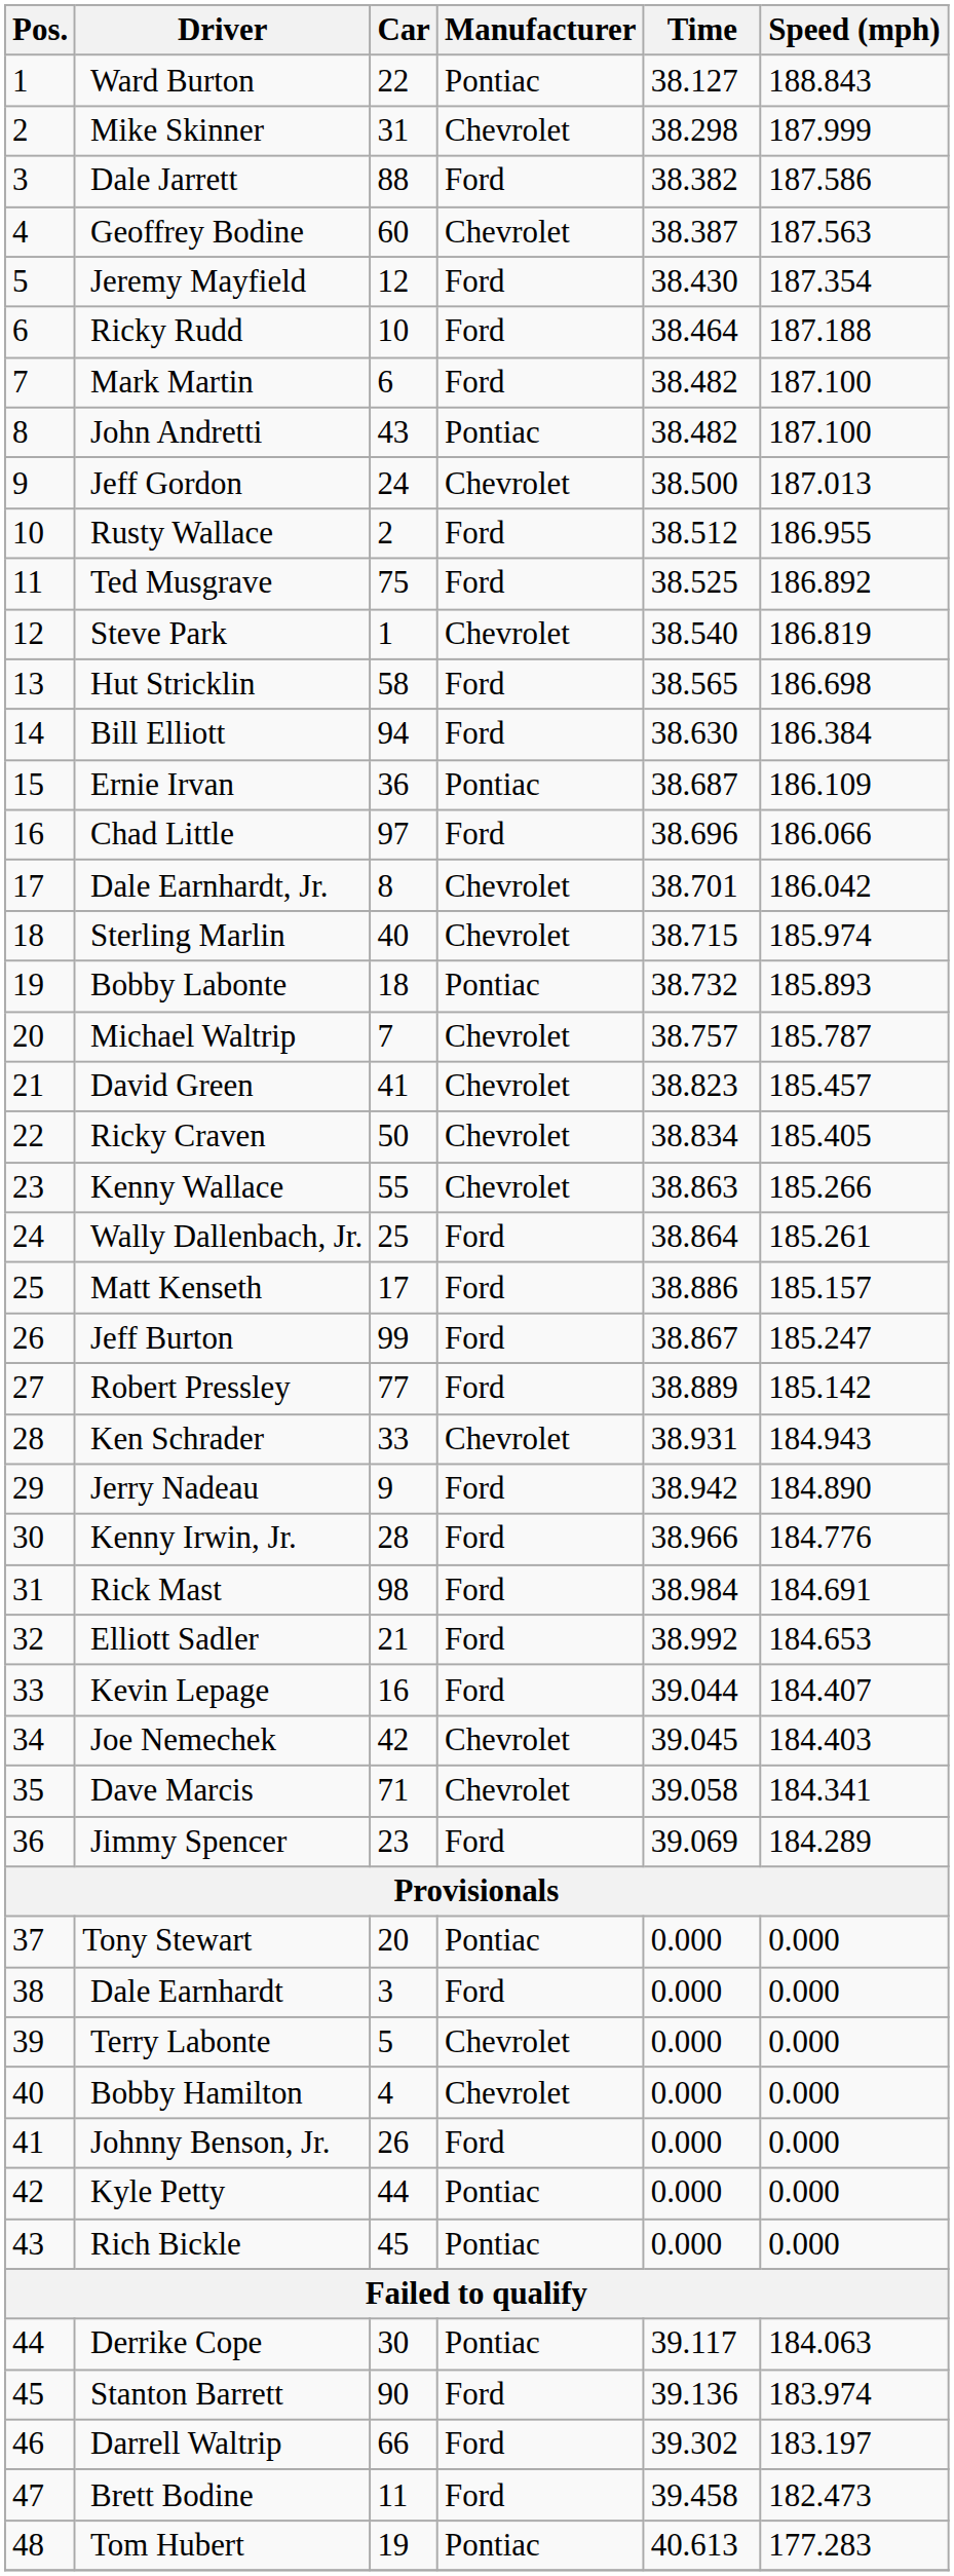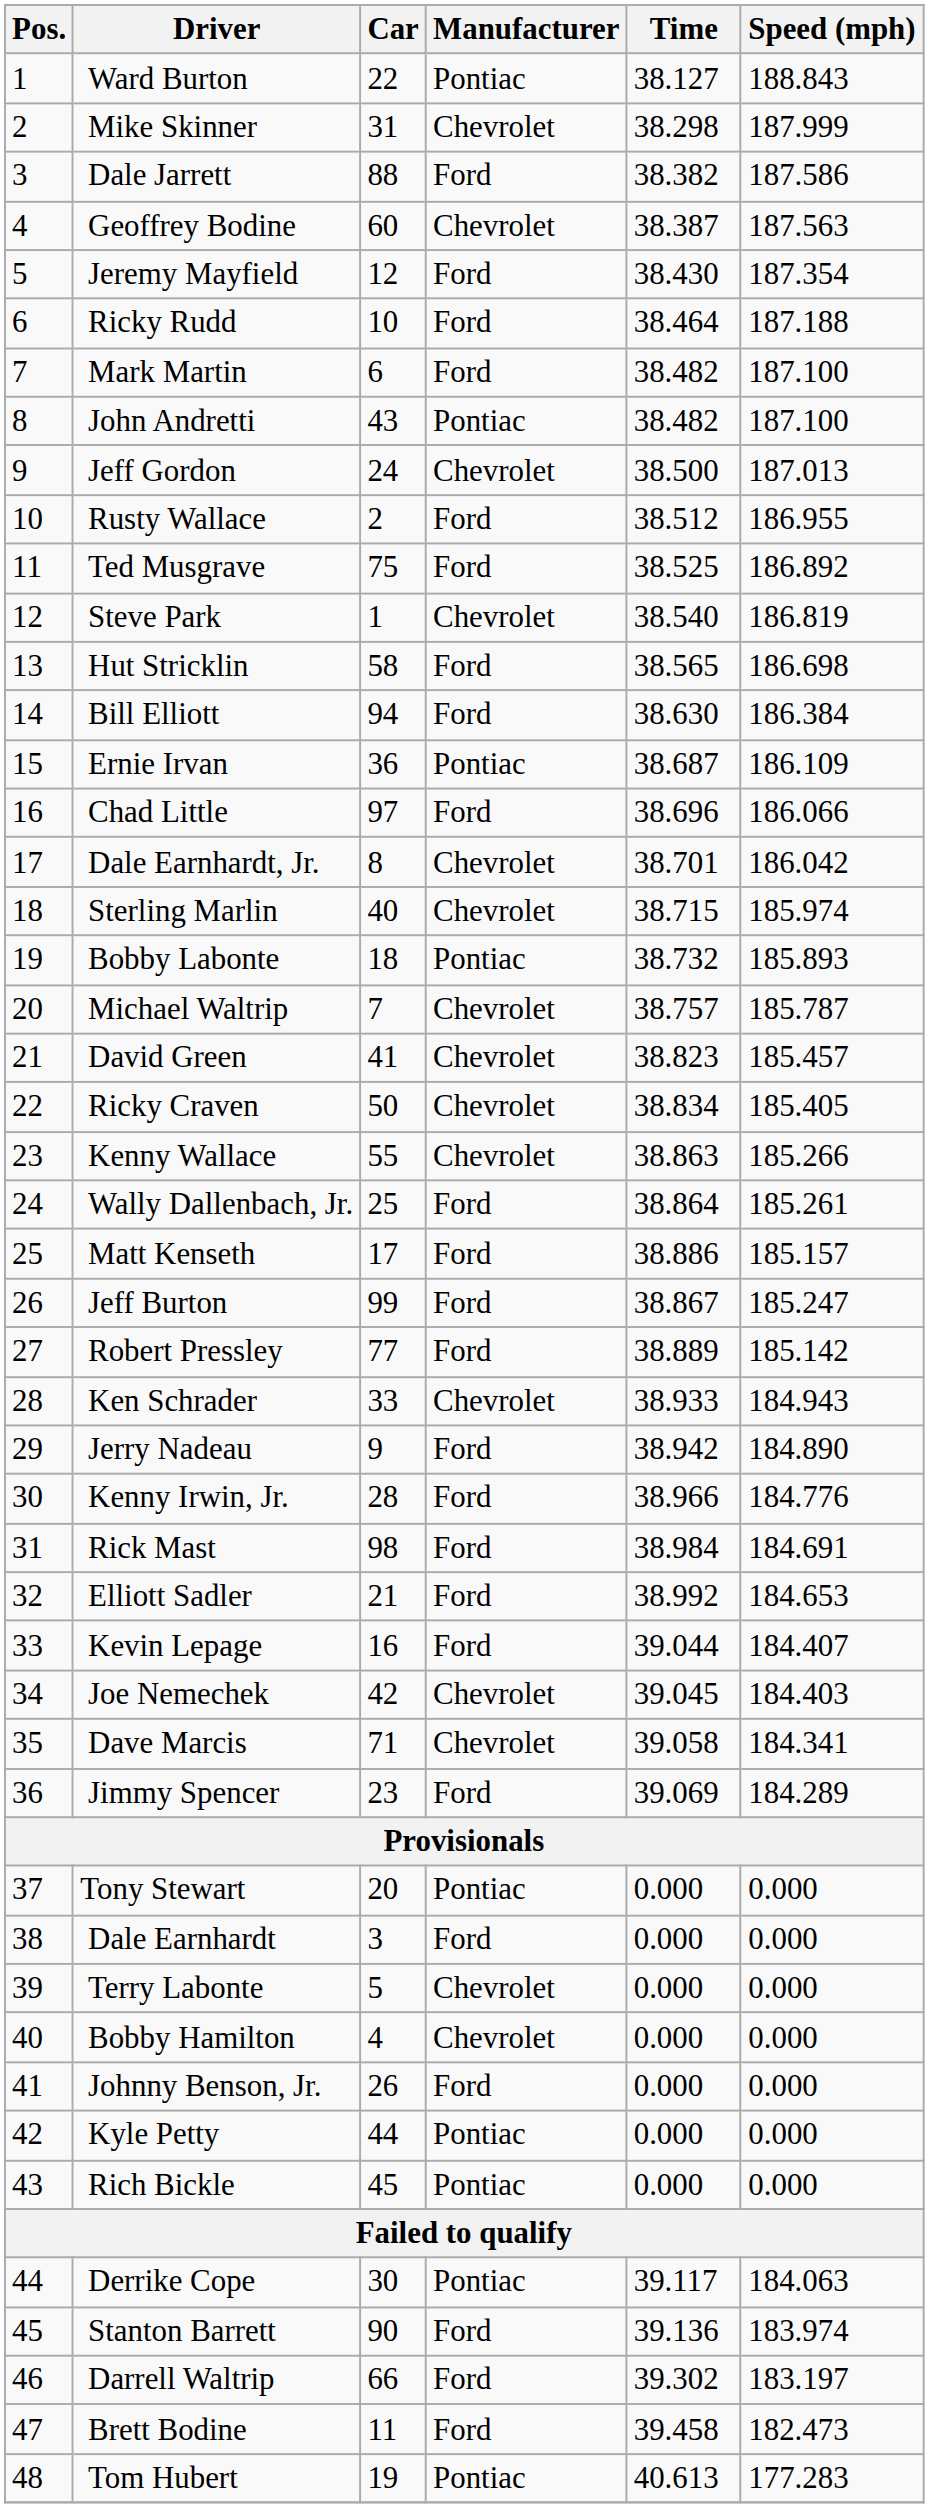Ken Schrader | Time: 38.931 -> 38.933
